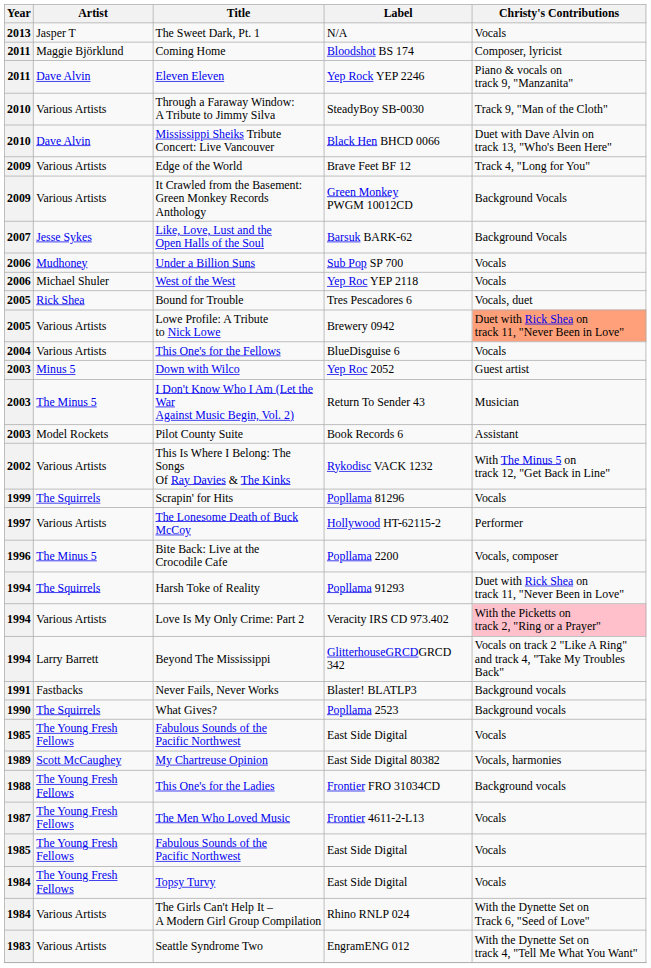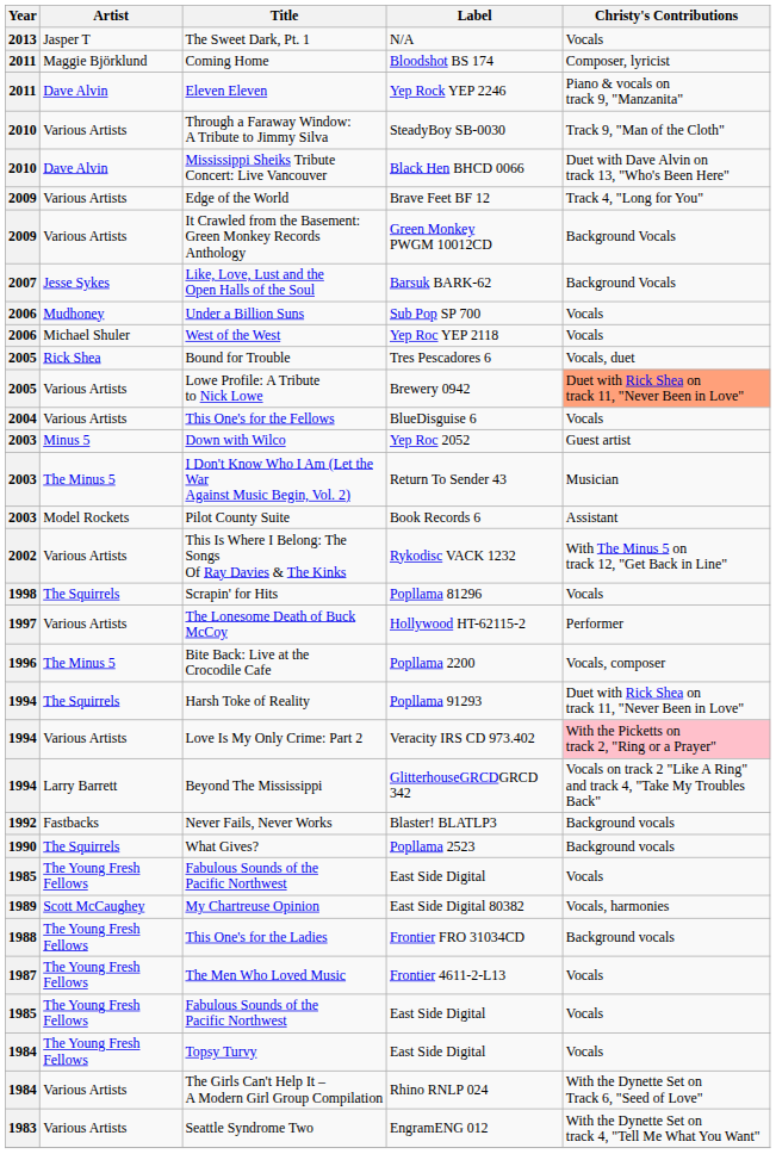Scrapin' for Hits | Year: 1999 -> 1998
Never Fails, Never Works | Year: 1991 -> 1992
